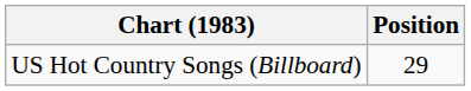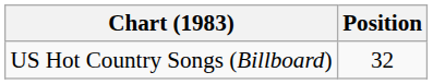US Hot Country Songs (Billboard) | Position: 29 -> 32
